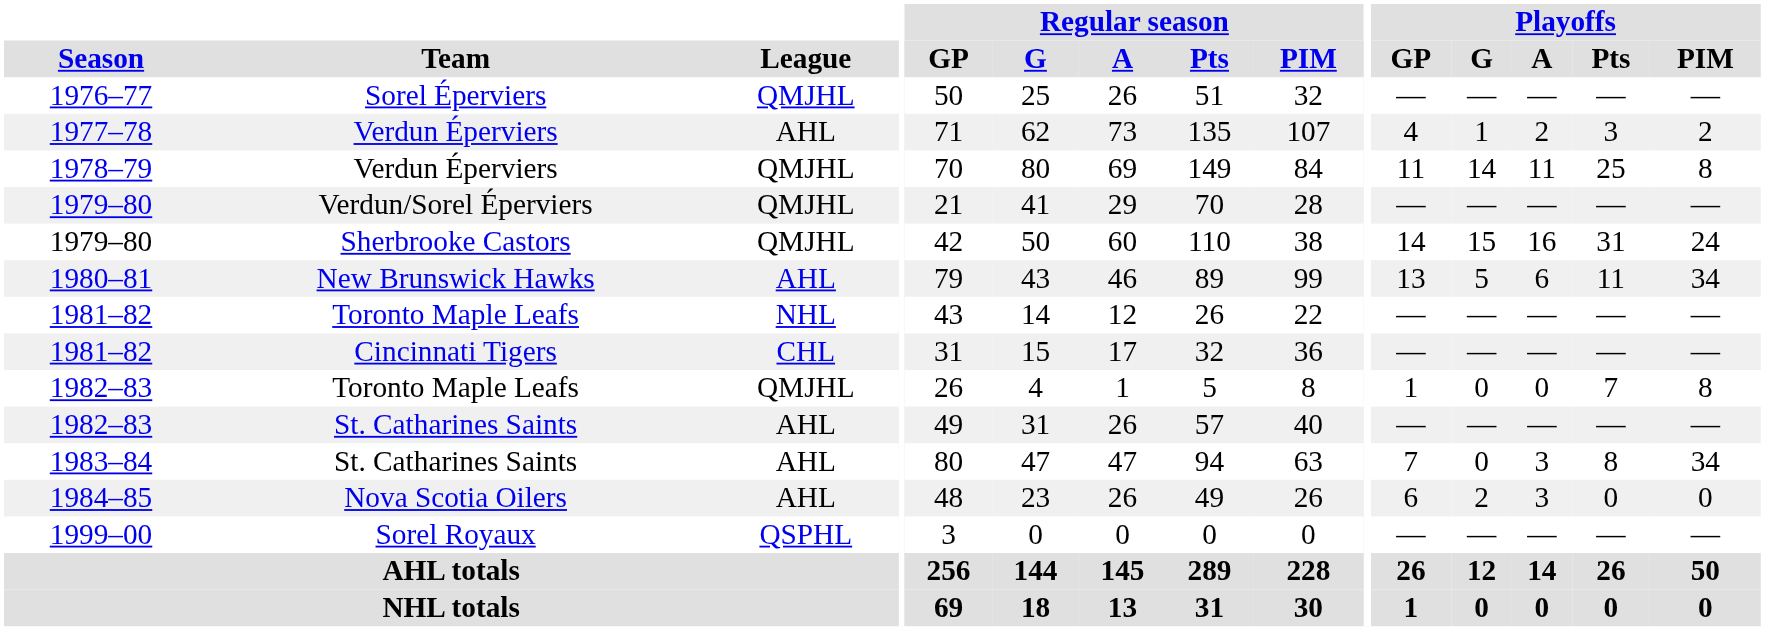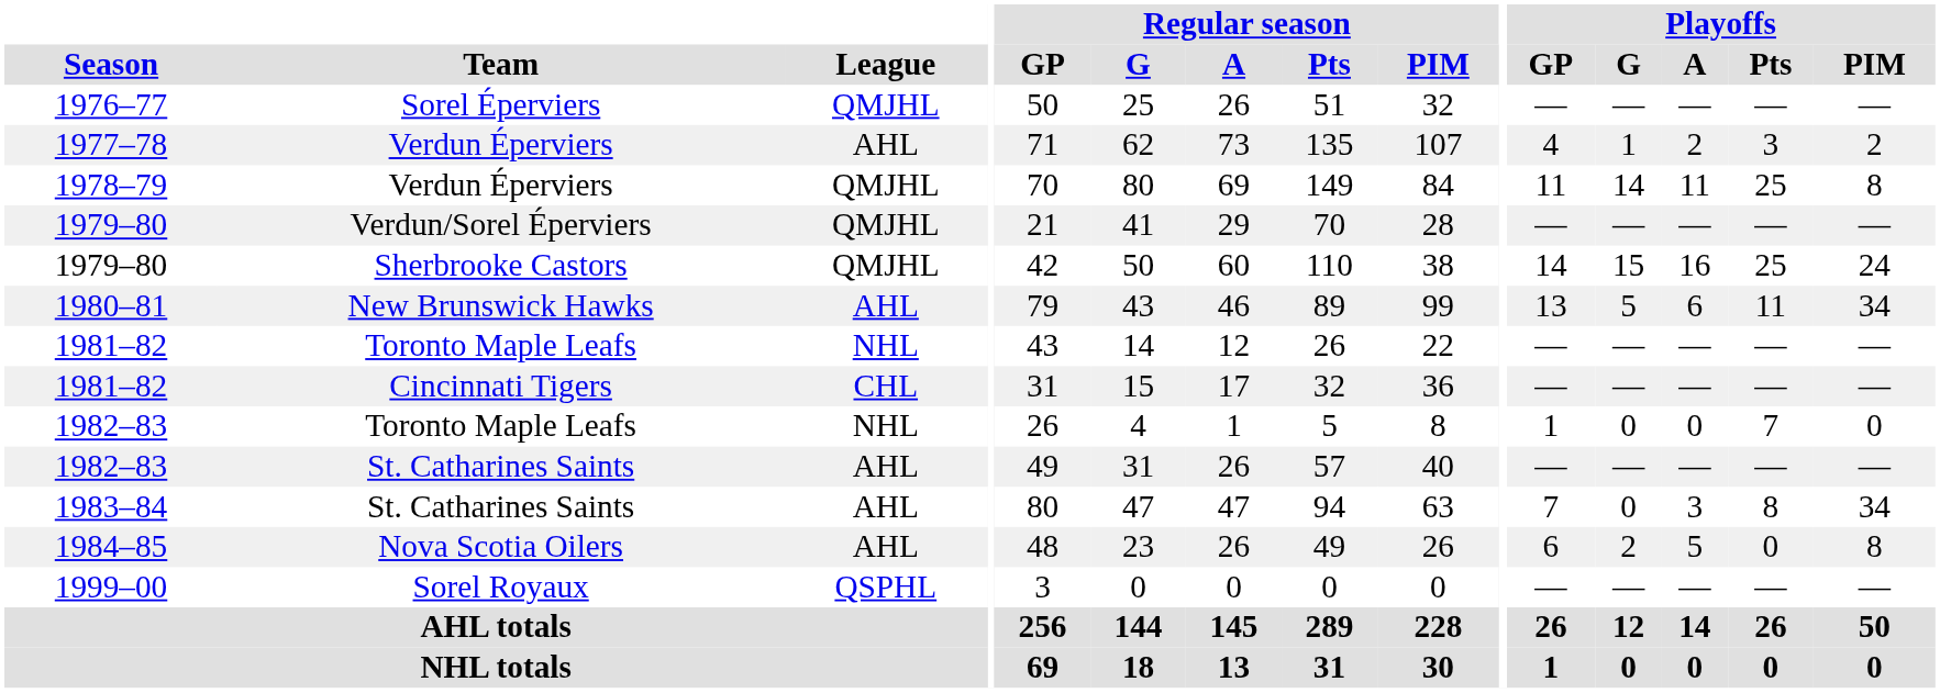1979–80 / Sherbrooke Castors | Playoffs / Pts: 31 -> 25
1982–83 / Toronto Maple Leafs | League: QMJHL -> NHL
1982–83 / Toronto Maple Leafs | Playoffs / PIM: 8 -> 0
1984–85 | Playoffs / A: 3 -> 5
1984–85 | Playoffs / PIM: 0 -> 8
